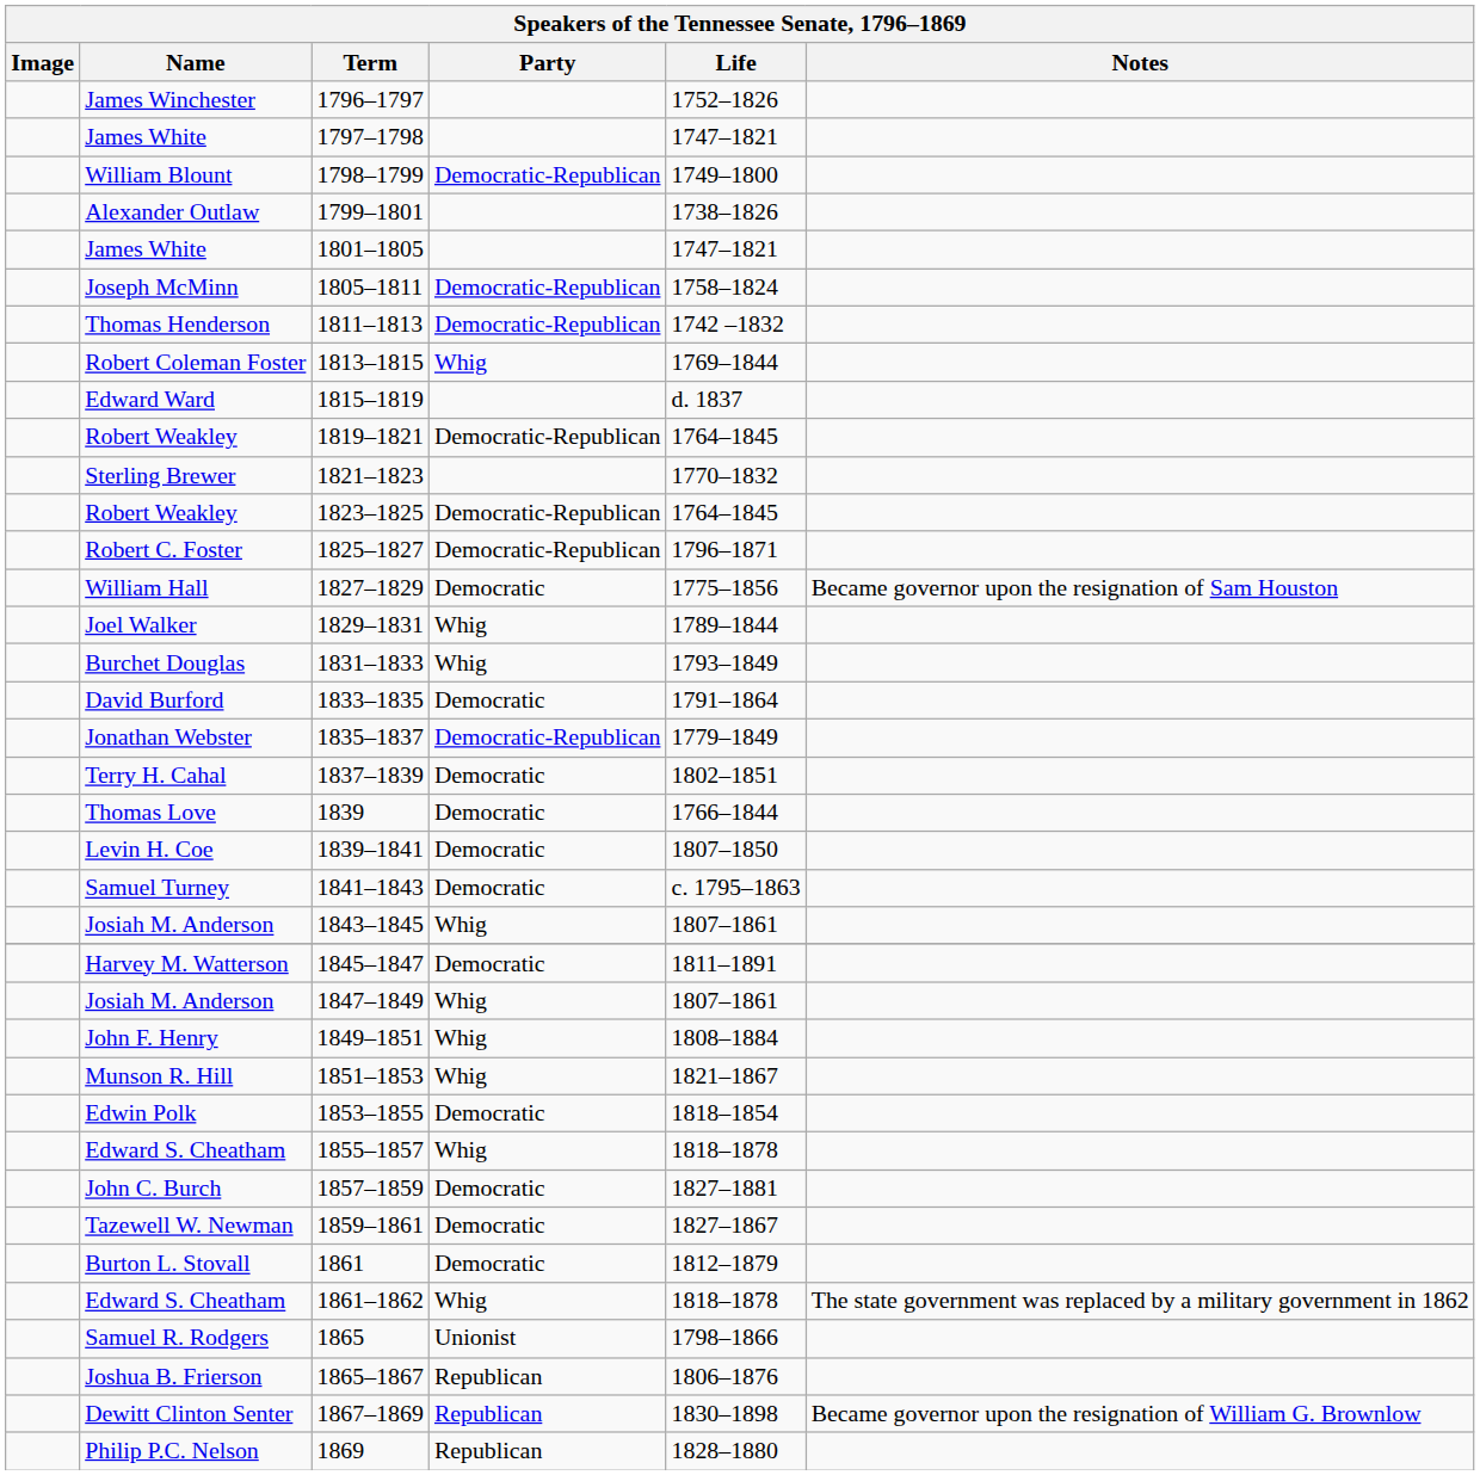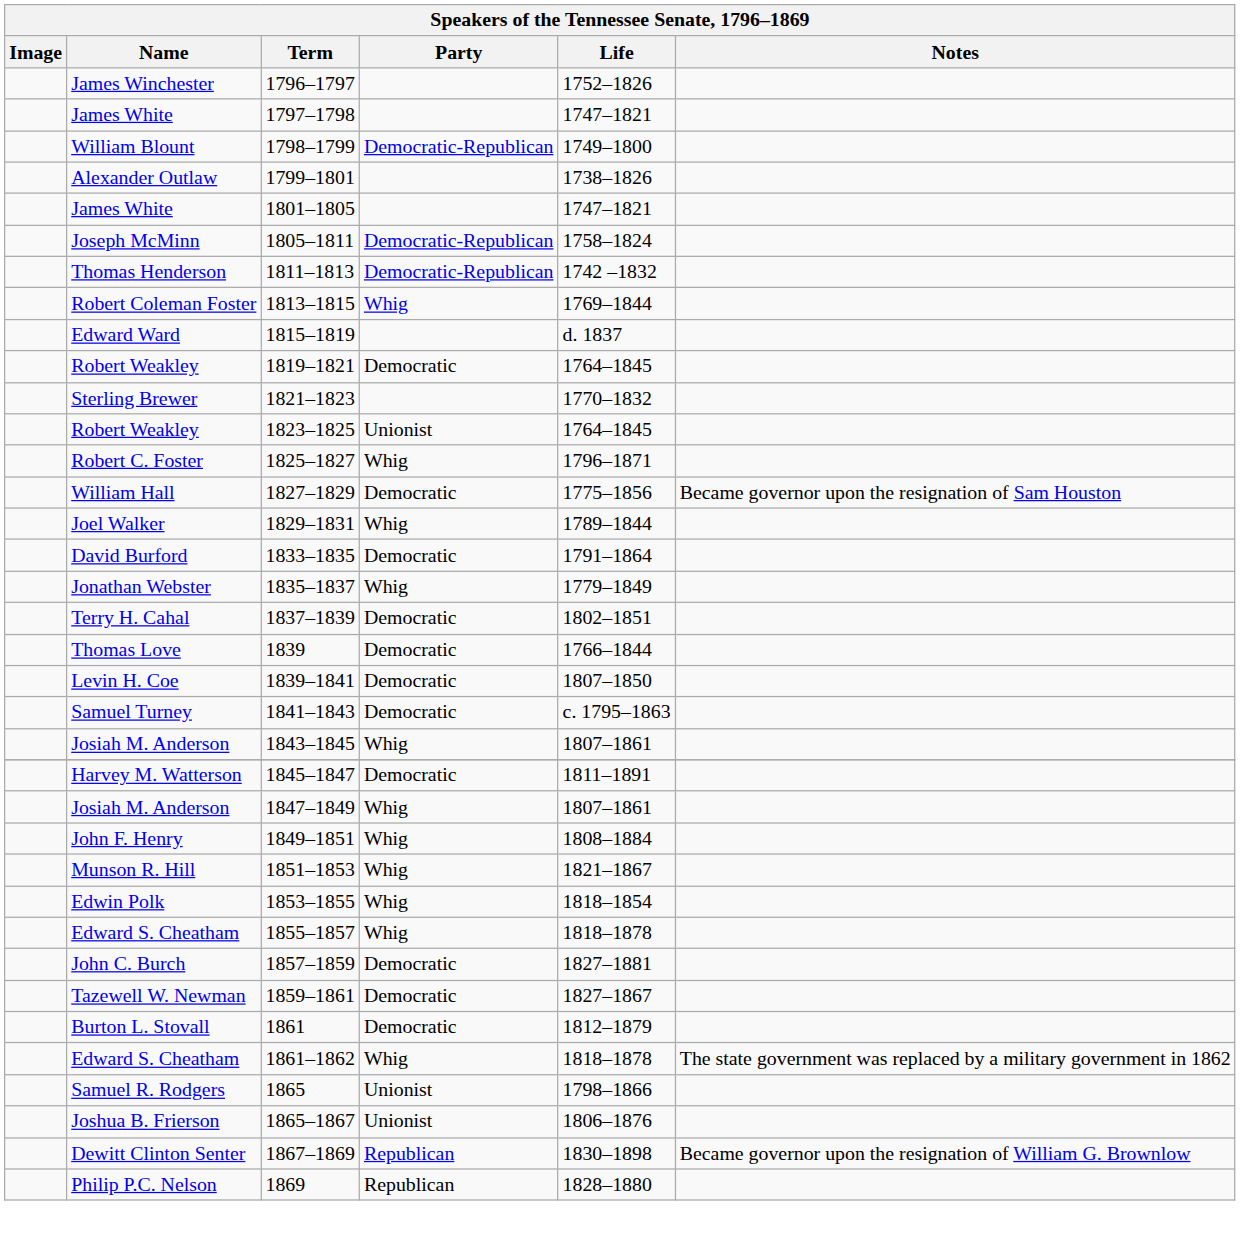1819–1821 | Party: Democratic-Republican -> Democratic
1823–1825 | Party: Democratic-Republican -> Unionist
1825–1827 | Party: Democratic-Republican -> Whig
- row: Burchet Douglas | 1831–1833 | Whig | 1793–1849
1835–1837 | Party: Democratic-Republican -> Whig
1853–1855 | Party: Democratic -> Whig
1865–1867 | Party: Republican -> Unionist
